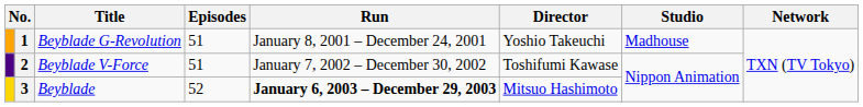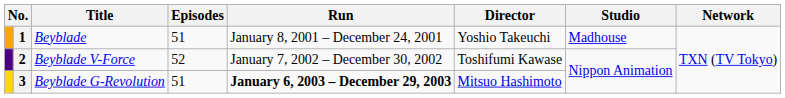1 | Title: Beyblade G-Revolution -> Beyblade
2 | Episodes: 51 -> 52
3 | Title: Beyblade -> Beyblade G-Revolution
3 | Episodes: 52 -> 51
